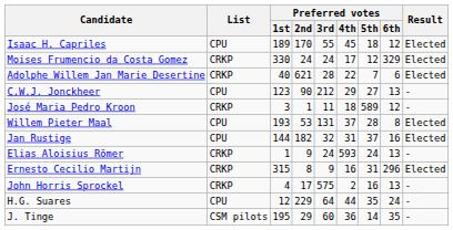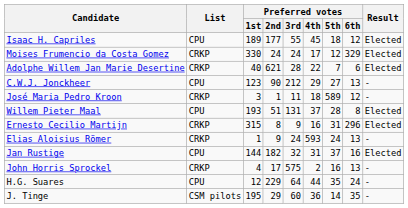Isaac H. Capriles | Preferred votes / 2nd: 170 -> 177
Willem Pieter Maal | Preferred votes / 2nd: 53 -> 51
rows swapped: Ernesto Cecilio Martijn <-> Jan Rustige
